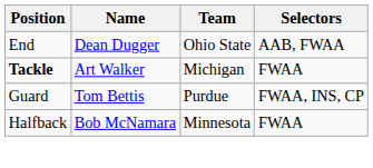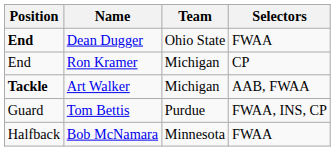Dean Dugger | Position: normal -> bold
Dean Dugger | Selectors: AAB, FWAA -> FWAA
+ row: End | Ron Kramer | Michigan | CP
Art Walker | Selectors: FWAA -> AAB, FWAA
